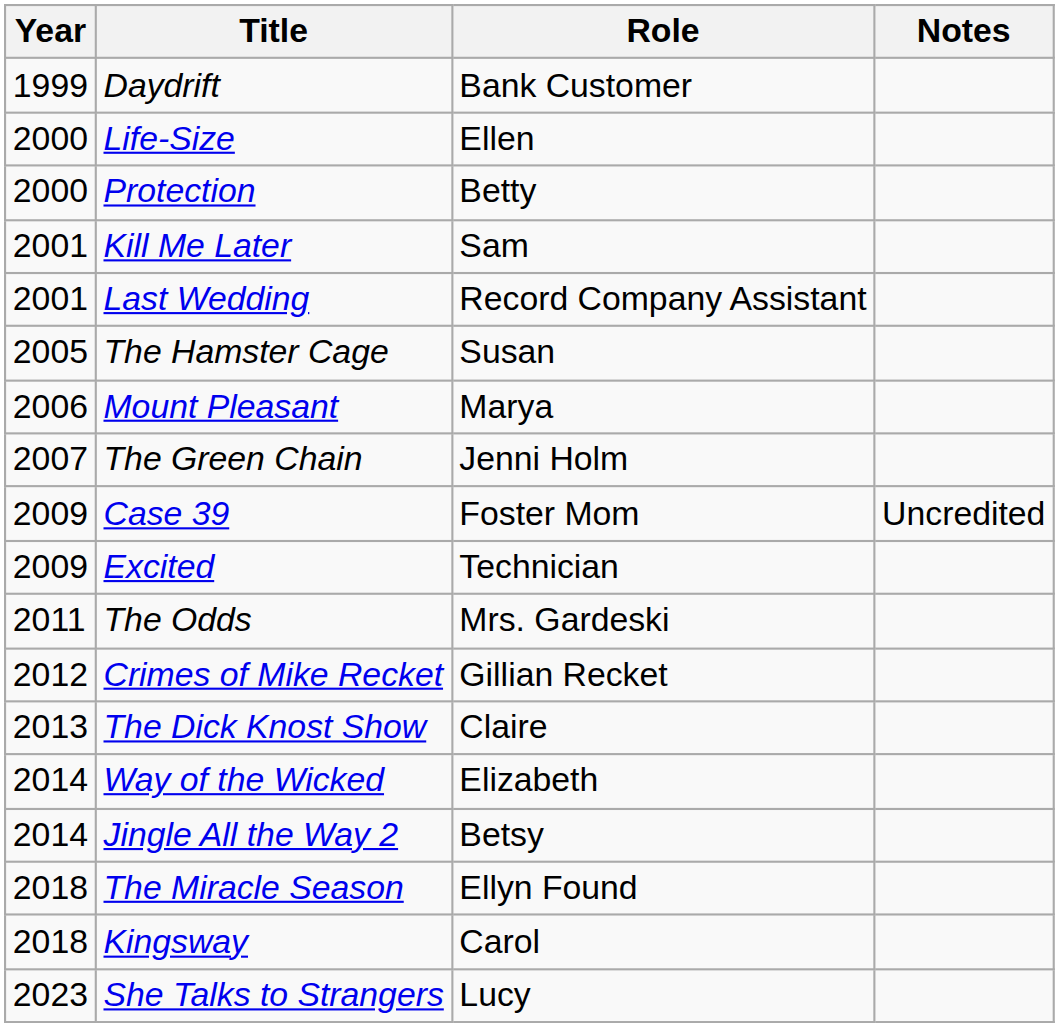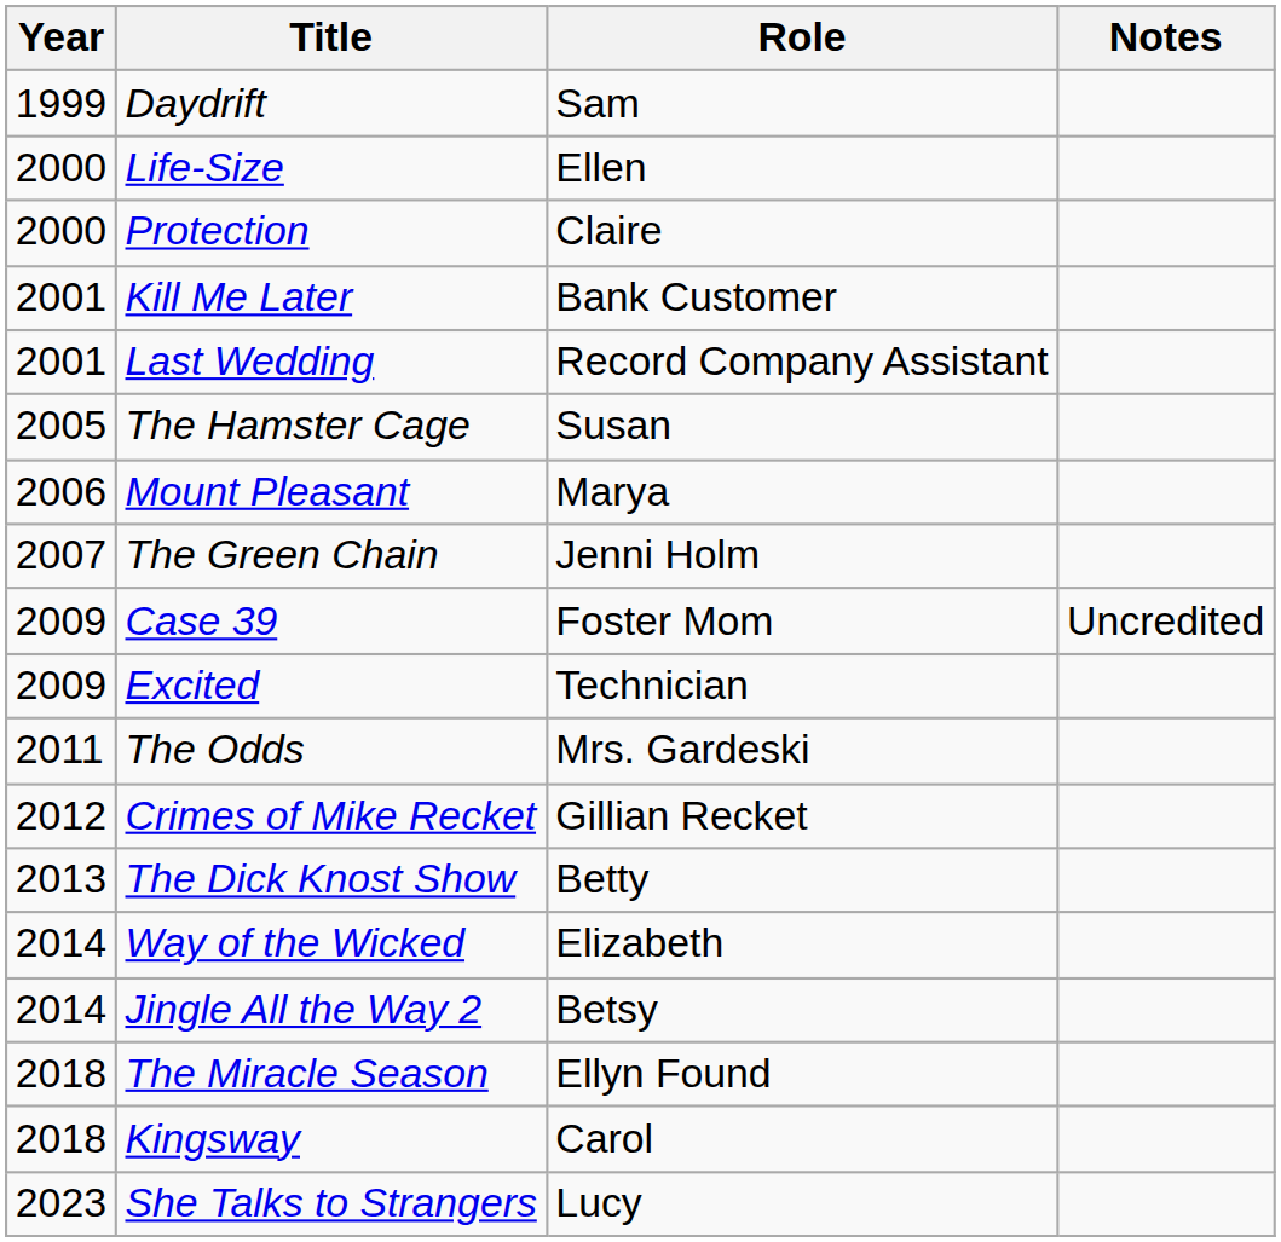Daydrift | Role: Bank Customer -> Sam
Protection | Role: Betty -> Claire
Kill Me Later | Role: Sam -> Bank Customer
The Dick Knost Show | Role: Claire -> Betty
